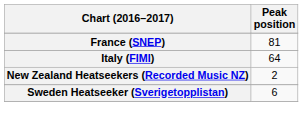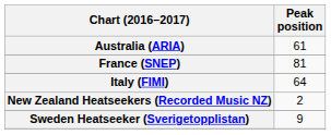+ row: Australia (ARIA) | 61
Sweden Heatseeker (Sverigetopplistan) | Peak position: 6 -> 9
